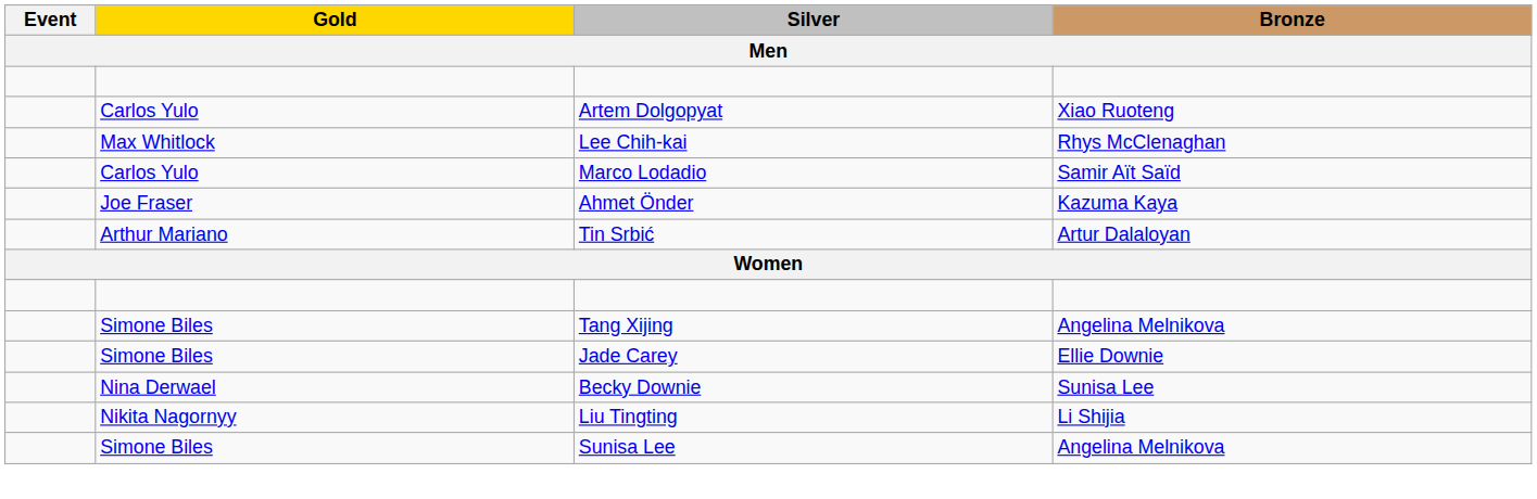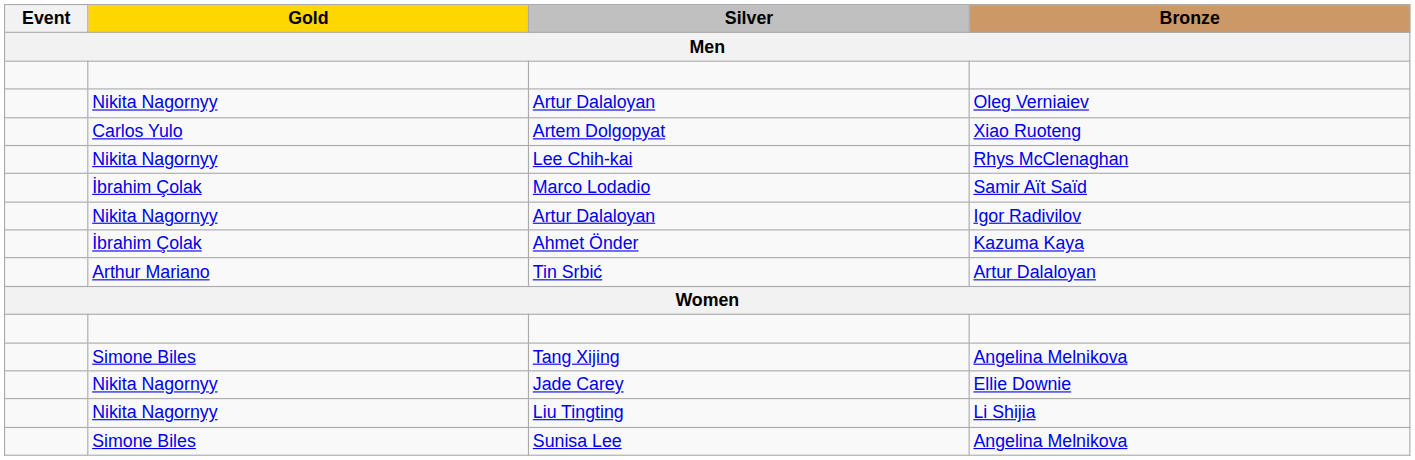+ row: Nikita Nagornyy | Artur Dalaloyan | Oleg Verniaiev
Lee Chih-kai | Gold: Max Whitlock -> Nikita Nagornyy
Marco Lodadio | Gold: Carlos Yulo -> İbrahim Çolak
+ row: Nikita Nagornyy | Artur Dalaloyan | Igor Radivilov
Ahmet Önder | Gold: Joe Fraser -> İbrahim Çolak
Jade Carey | Gold: Simone Biles -> Nikita Nagornyy
- row: Nina Derwael | Becky Downie | Sunisa Lee
